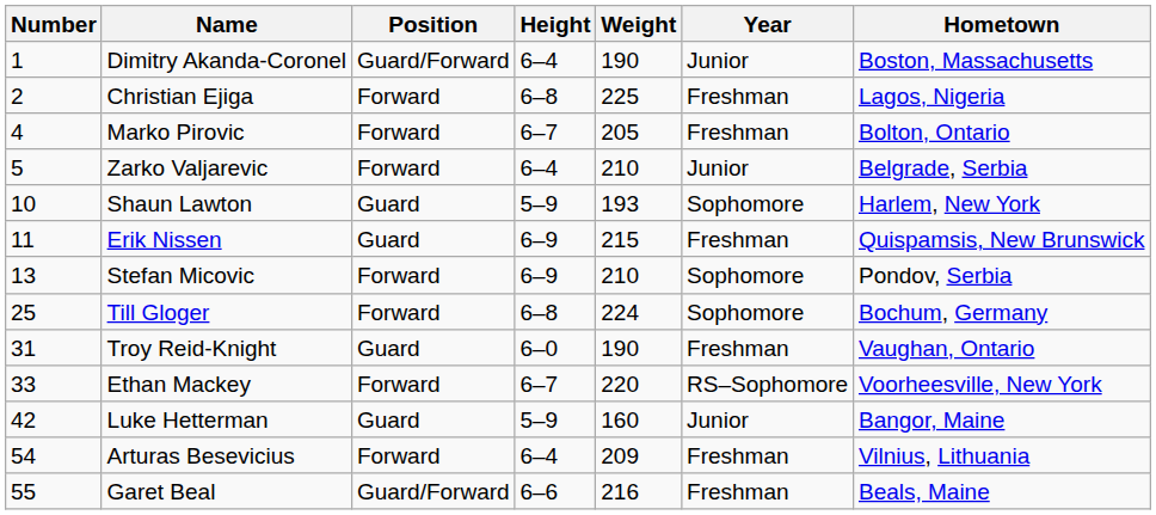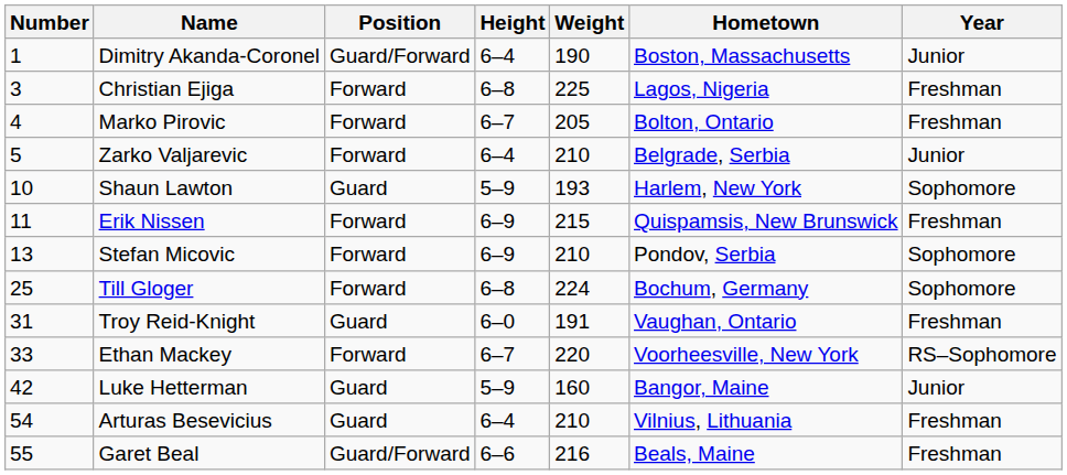columns swapped: Year <-> Hometown
Christian Ejiga | Number: 2 -> 3
Erik Nissen | Position: Guard -> Forward
Troy Reid-Knight | Weight: 190 -> 191
Arturas Besevicius | Position: Forward -> Guard
Arturas Besevicius | Weight: 209 -> 210
